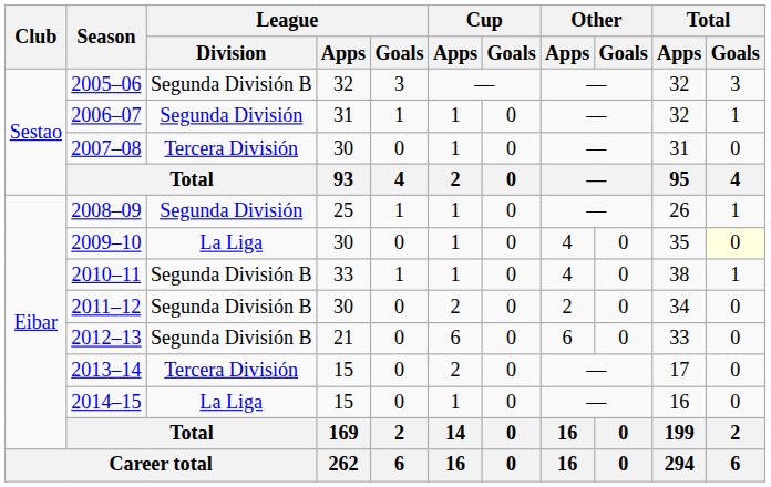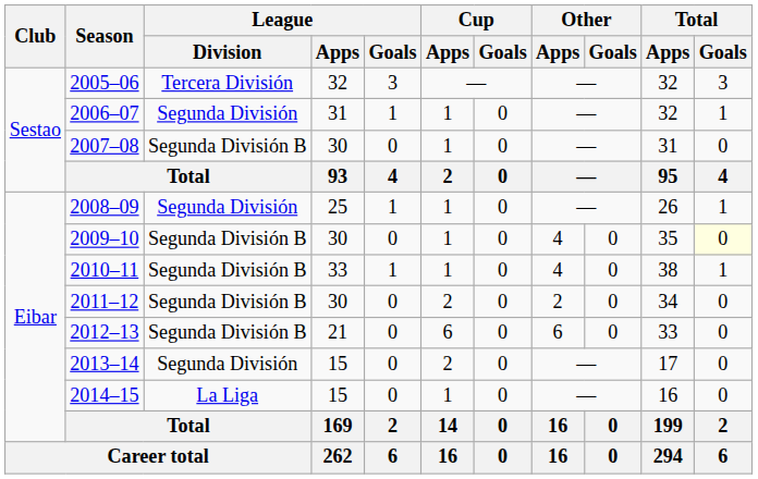2005–06 | League / Division: Segunda División B -> Tercera División
2007–08 | League / Division: Tercera División -> Segunda División B
2009–10 | League / Division: La Liga -> Segunda División B
2013–14 | League / Division: Tercera División -> Segunda División
